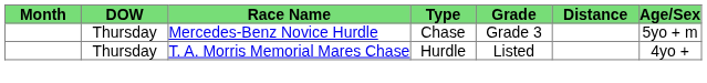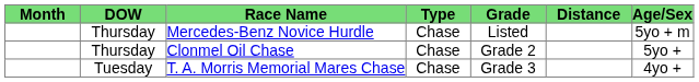Mercedes-Benz Novice Hurdle | Grade: Grade 3 -> Listed
+ row: Thursday | Clonmel Oil Chase | Chase | Grade 2 | 5yo +
T. A. Morris Memorial Mares Chase | DOW: Thursday -> Tuesday
T. A. Morris Memorial Mares Chase | Type: Hurdle -> Chase
T. A. Morris Memorial Mares Chase | Grade: Listed -> Grade 3
